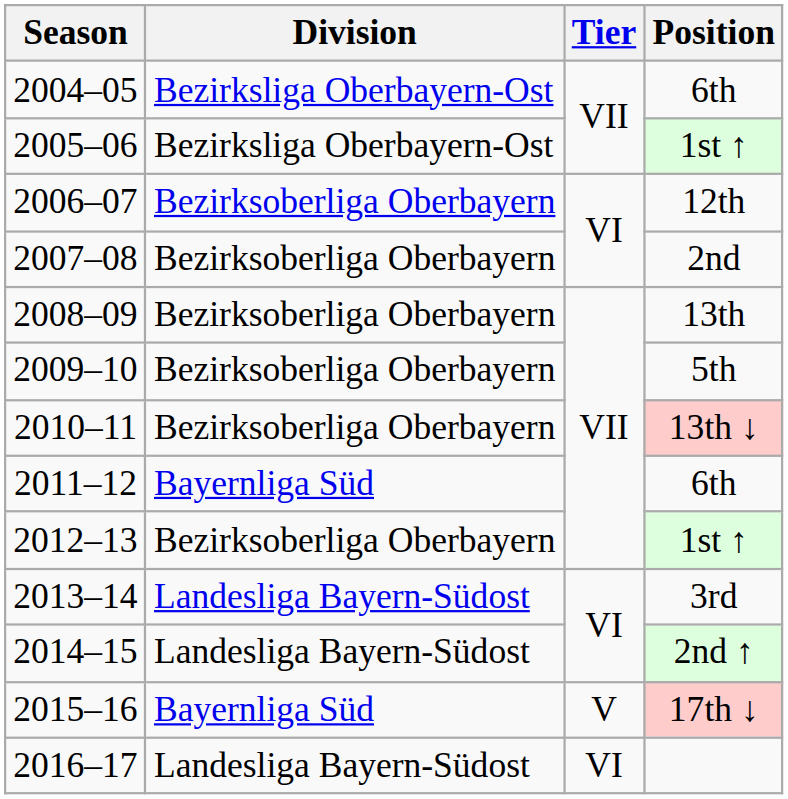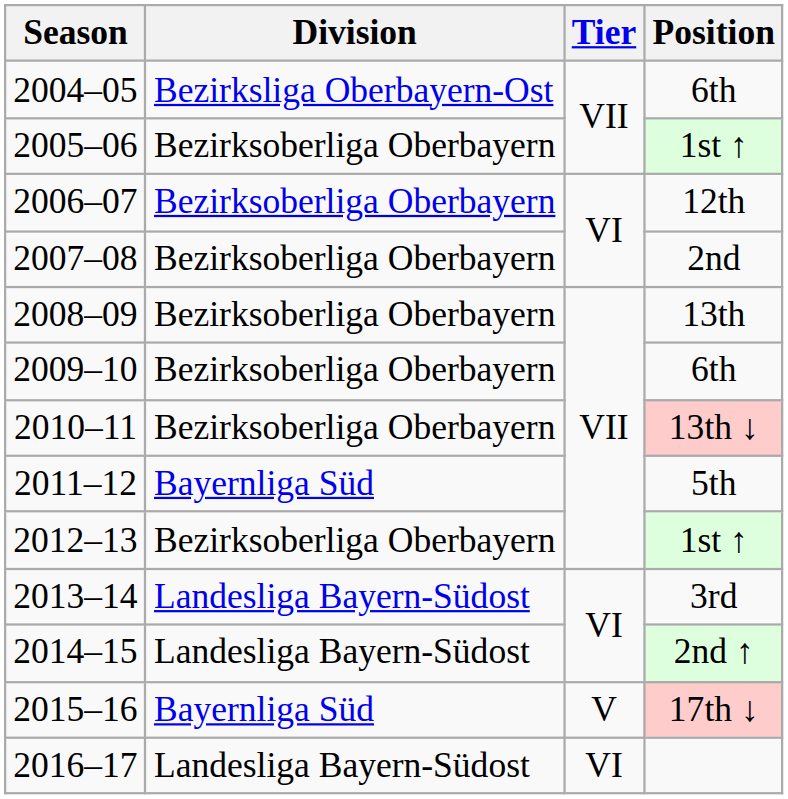2005–06 | Division: Bezirksliga Oberbayern-Ost -> Bezirksoberliga Oberbayern
2009–10 | Position: 5th -> 6th
2011–12 | Position: 6th -> 5th
